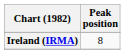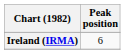Ireland (IRMA) | Peak position: 8 -> 6
